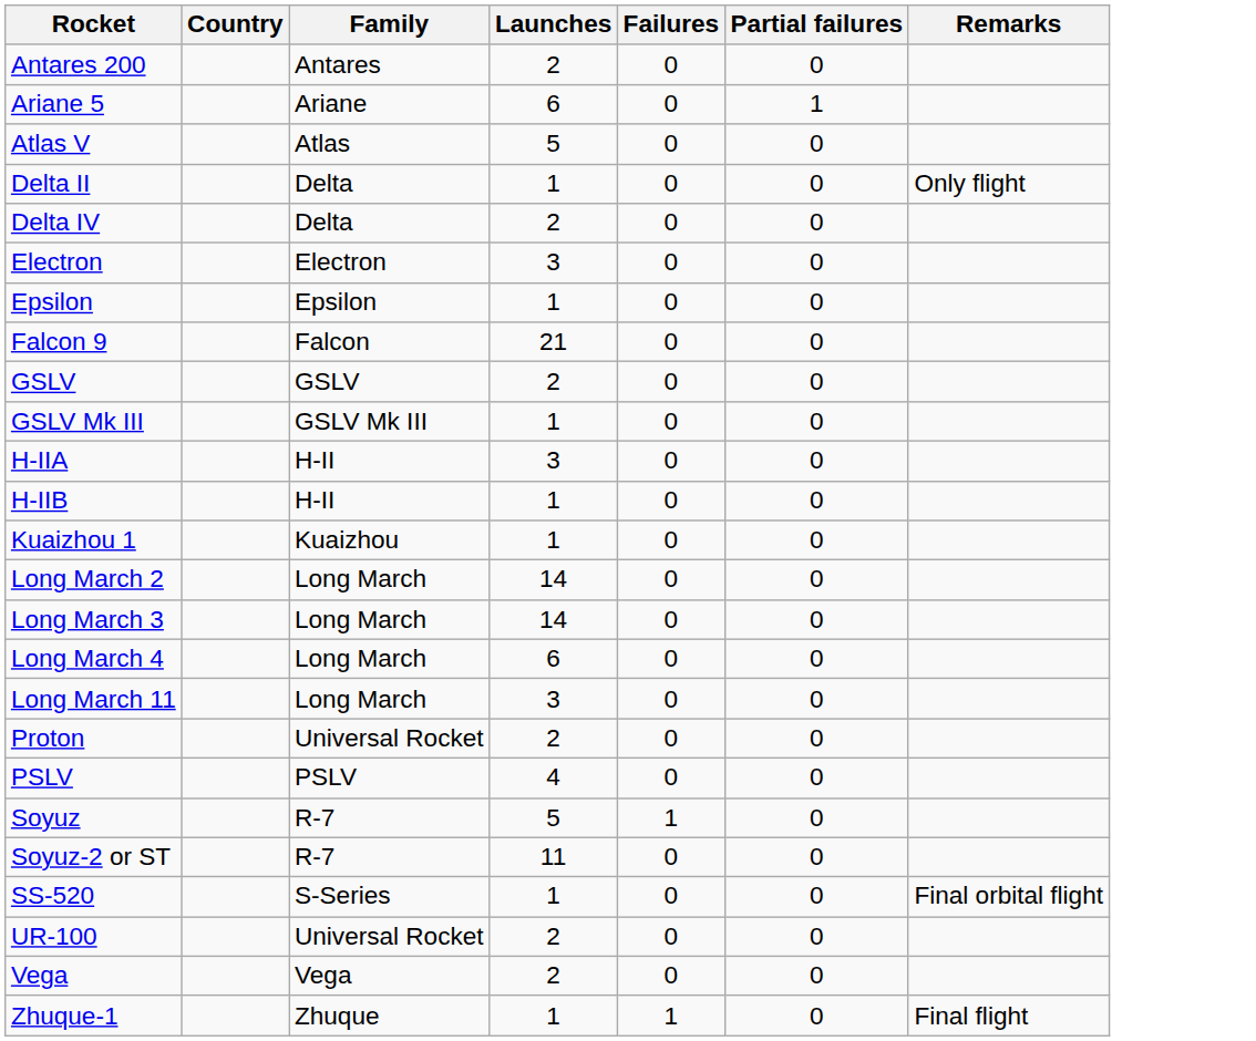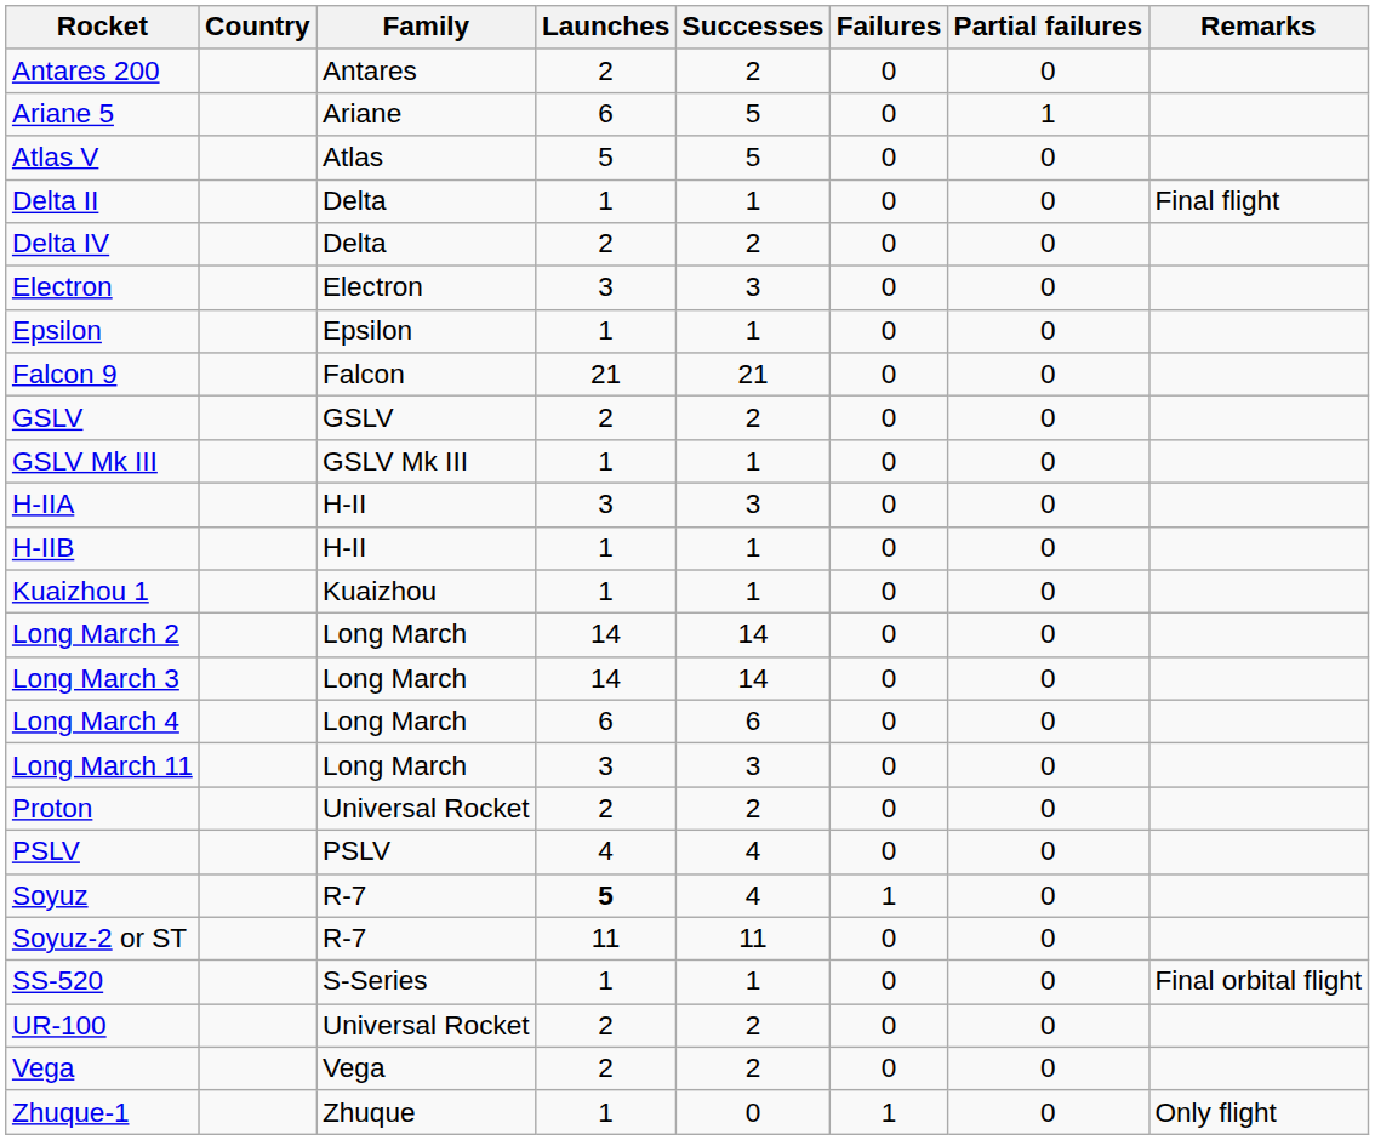+ column: Successes | 2 | 5 | 5 | 1 | 2 | 3 | 1 | 21 | 2 | 1 | 3 | 1 | 1 | 14 | 14 | 6 | 3 | 2 | 4 | 4 | 11 | 1 | 2 | 2 | 0
Delta II | Remarks: Only flight -> Final flight
Soyuz | Launches: normal -> bold
Zhuque-1 | Remarks: Final flight -> Only flight
